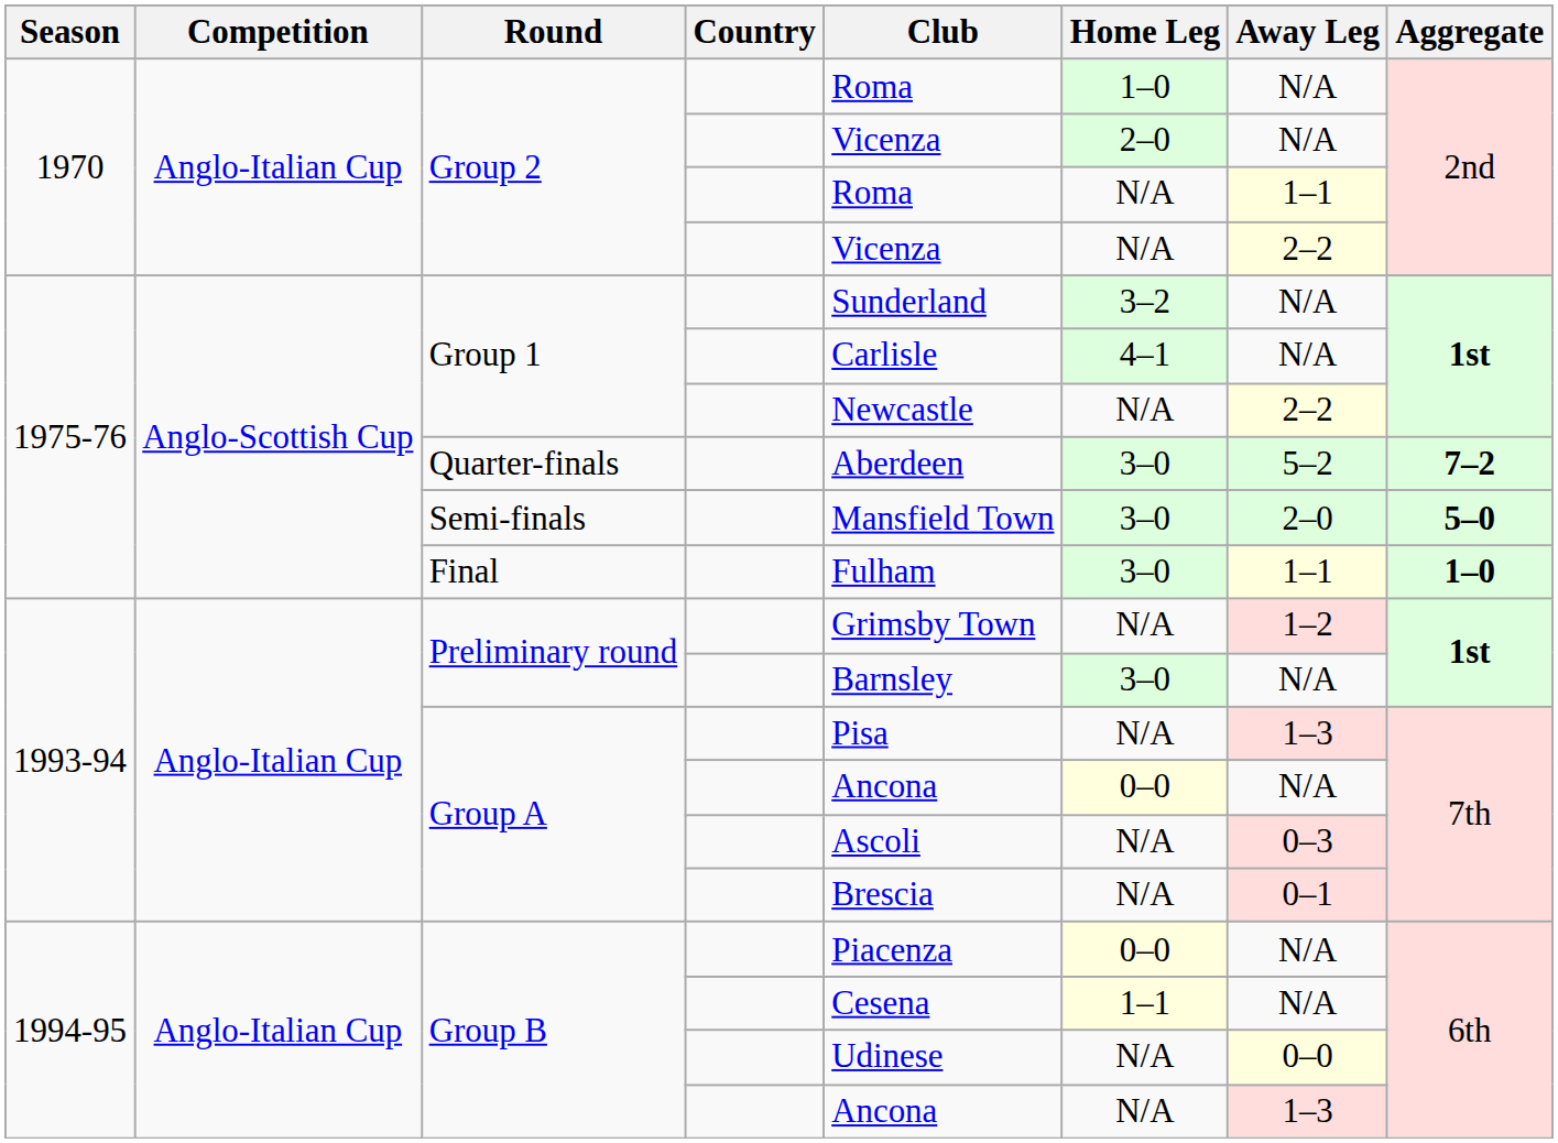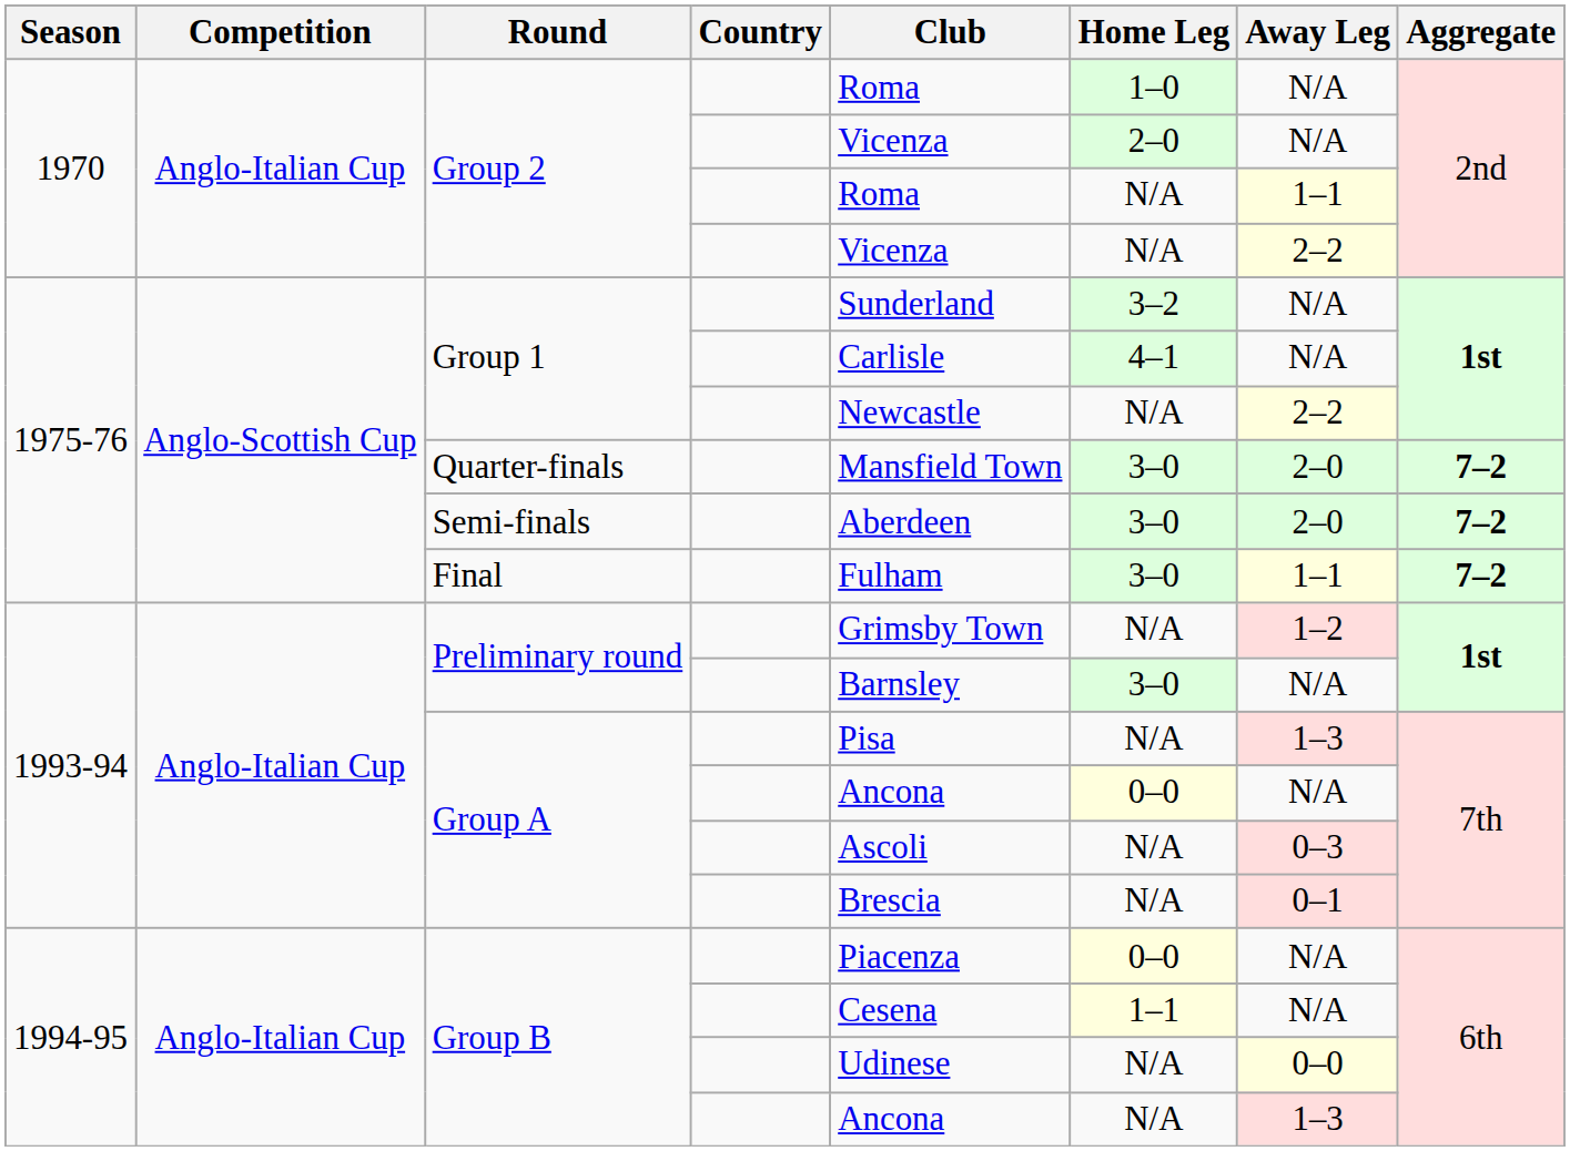Quarter-finals | Club: Aberdeen -> Mansfield Town
Quarter-finals | Away Leg: 5–2 -> 2–0
Semi-finals | Club: Mansfield Town -> Aberdeen
Semi-finals | Aggregate: 5–0 -> 7–2
Final | Aggregate: 1–0 -> 7–2
